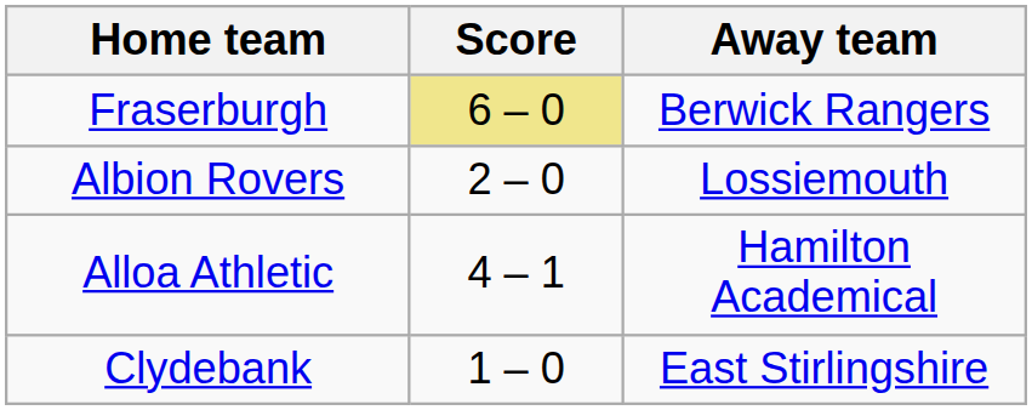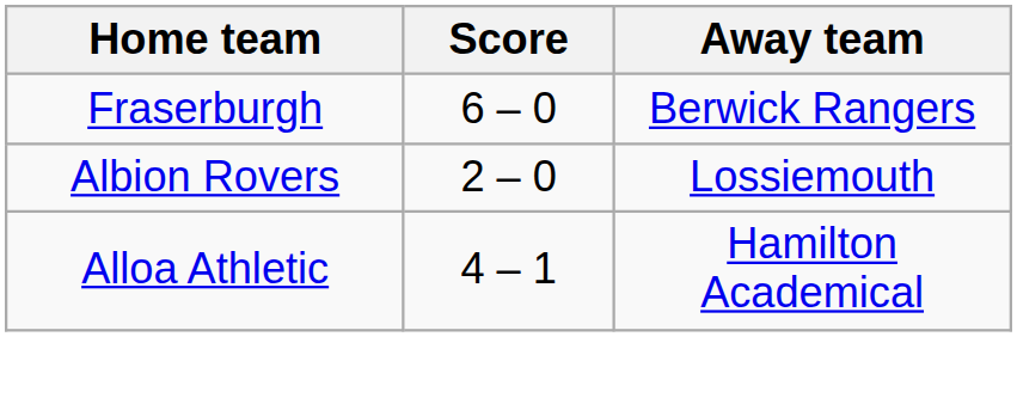Fraserburgh | Score: khaki background -> no background
- row: Clydebank | 1 – 0 | East Stirlingshire
